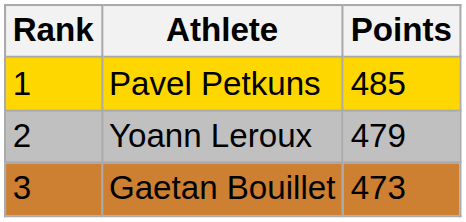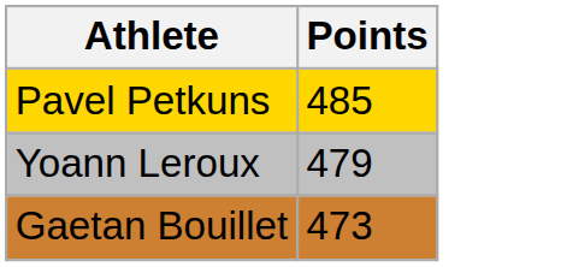- column: Rank | 1 | 2 | 3
